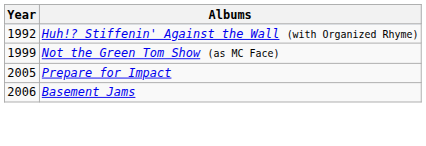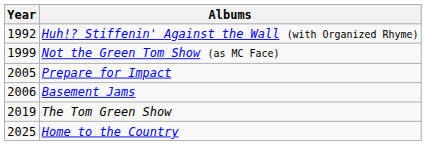+ row: 2019 | The Tom Green Show
+ row: 2025 | Home to the Country
